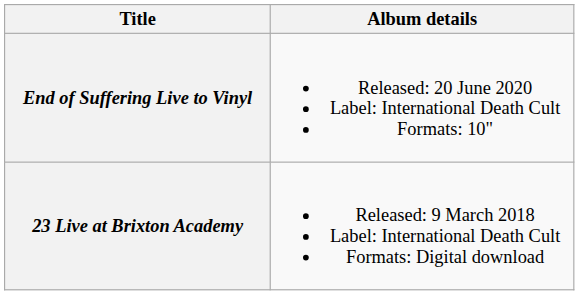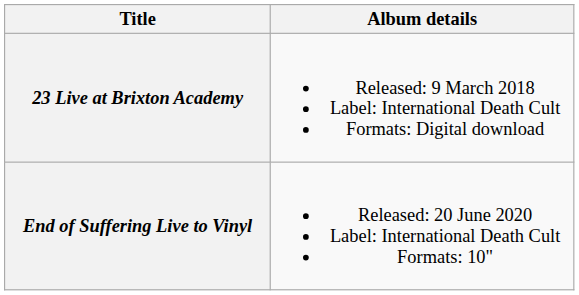rows swapped: 23 Live at Brixton Academy <-> End of Suffering Live to Vinyl
